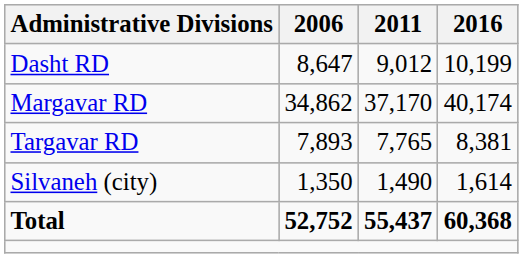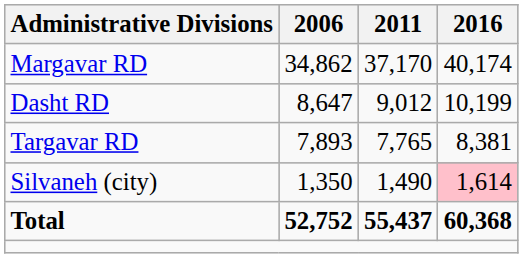rows swapped: Dasht RD <-> Margavar RD
Silvaneh (city) | 2016: no background -> pink background
